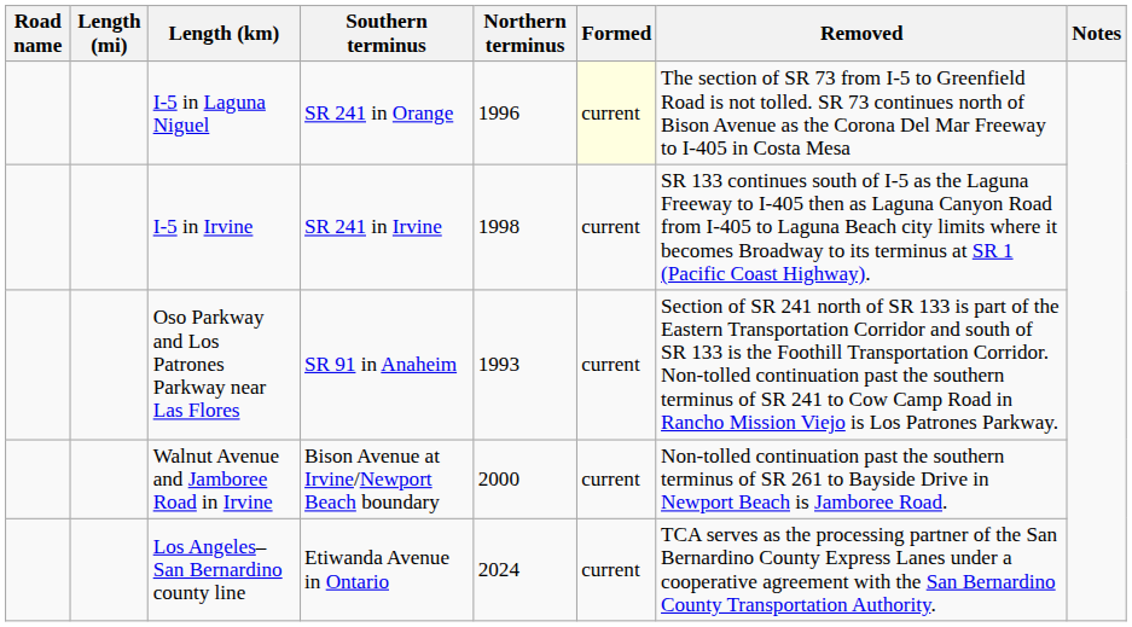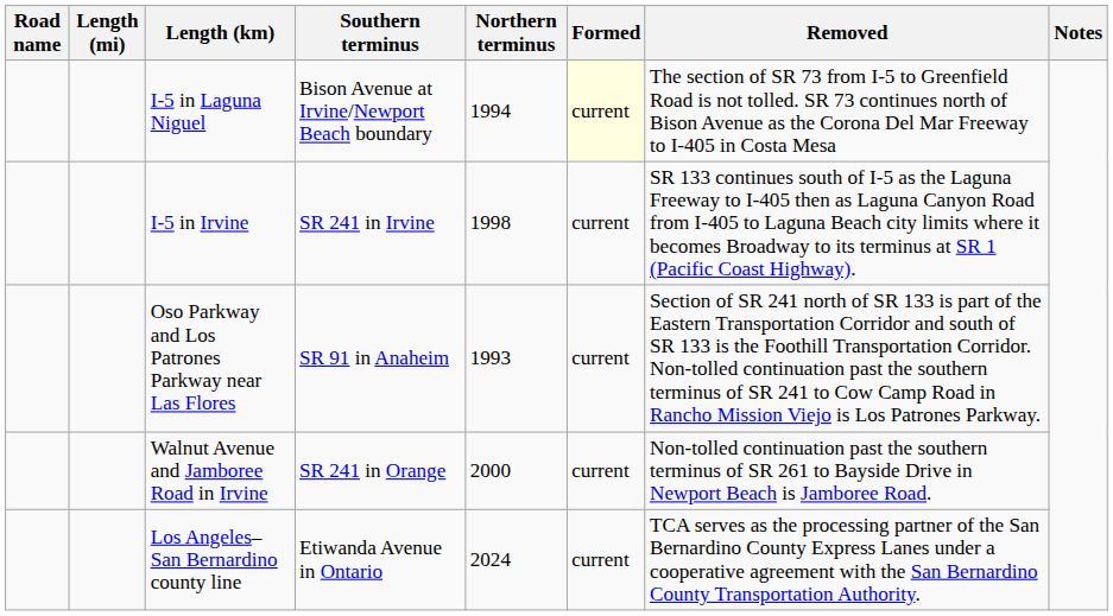I-5 in Laguna Niguel | Southern terminus: SR 241 in Orange -> Bison Avenue at Irvine/Newport Beach boundary
I-5 in Laguna Niguel | Northern terminus: 1996 -> 1994
Walnut Avenue and Jamboree Road in Irvine | Southern terminus: Bison Avenue at Irvine/Newport Beach boundary -> SR 241 in Orange
